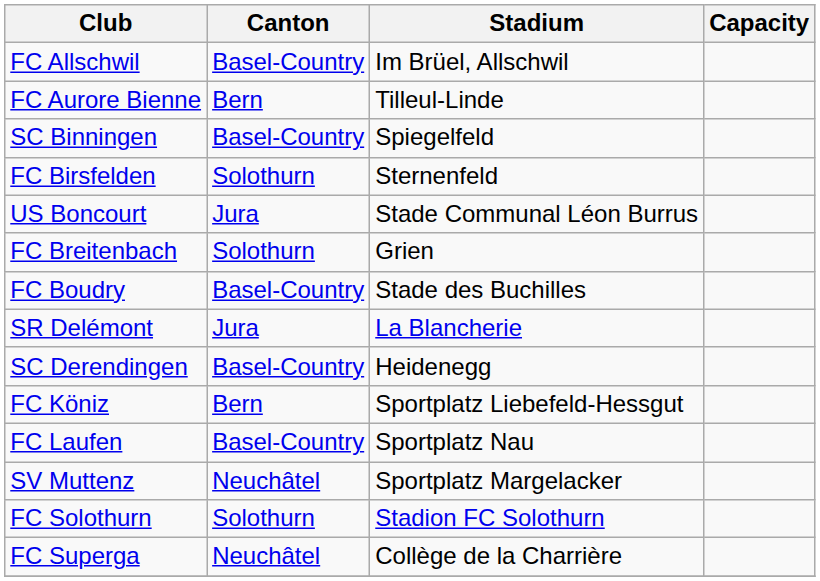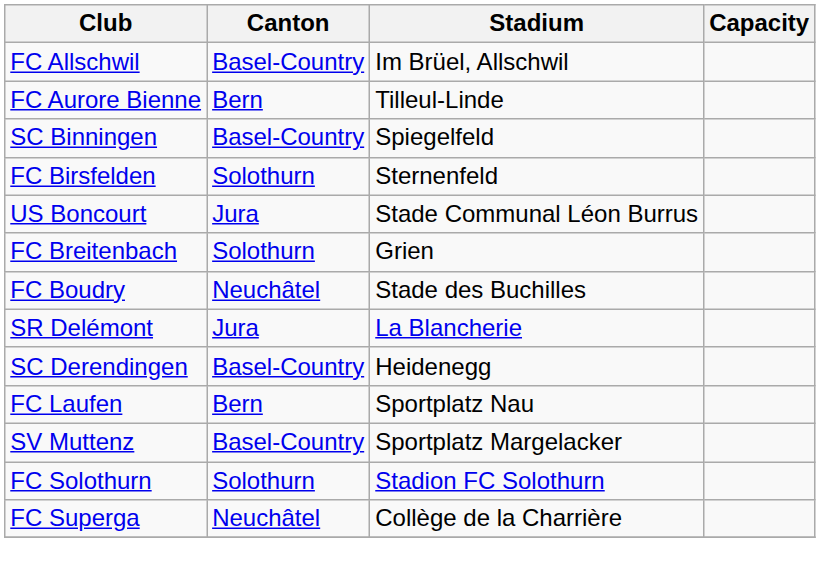FC Boudry | Canton: Basel-Country -> Neuchâtel
- row: FC Köniz | Bern | Sportplatz Liebefeld-Hessgut
FC Laufen | Canton: Basel-Country -> Bern
SV Muttenz | Canton: Neuchâtel -> Basel-Country
